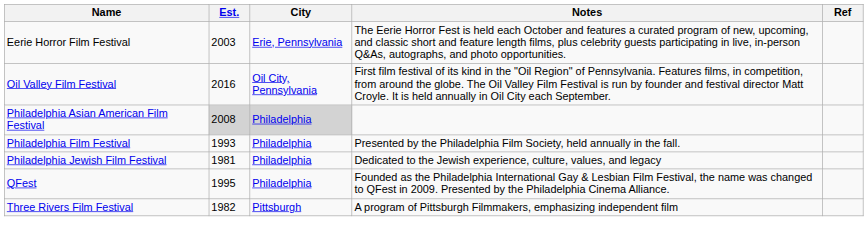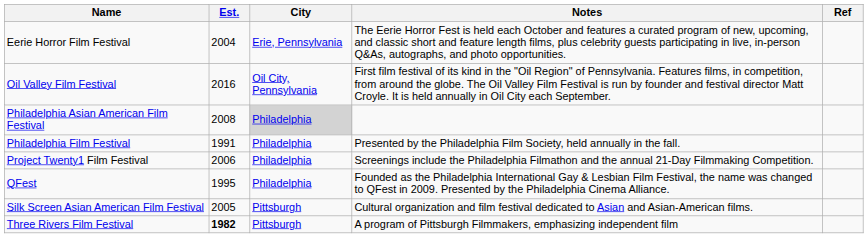Eerie Horror Film Festival | Est.: 2003 -> 2004
Philadelphia Asian American Film Festival | Est.: lightgrey background -> no background
Philadelphia Film Festival | Est.: 1993 -> 1991
- row: Philadelphia Jewish Film Festival | 1981 | Philadelphia | Dedicated to the Jewish experience, culture, values, and legacy
+ row: Project Twenty1 Film Festival | 2006 | Philadelphia | Screenings include the Philadelphia Filmathon and the annual 21-Day Filmmaking Competition.
+ row: Silk Screen Asian American Film Festival | 2005 | Pittsburgh | Cultural organization and film festival dedicated to Asian and Asian-American films.
Three Rivers Film Festival | Est.: normal -> bold
